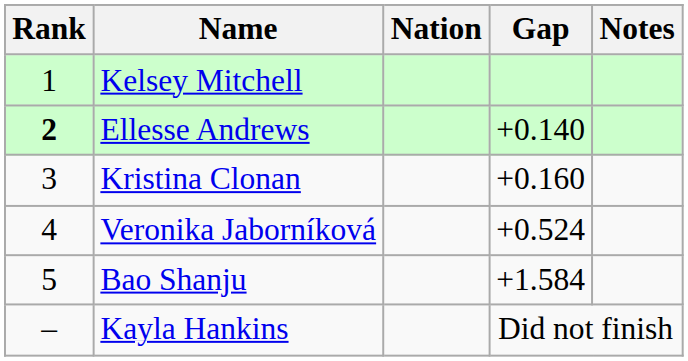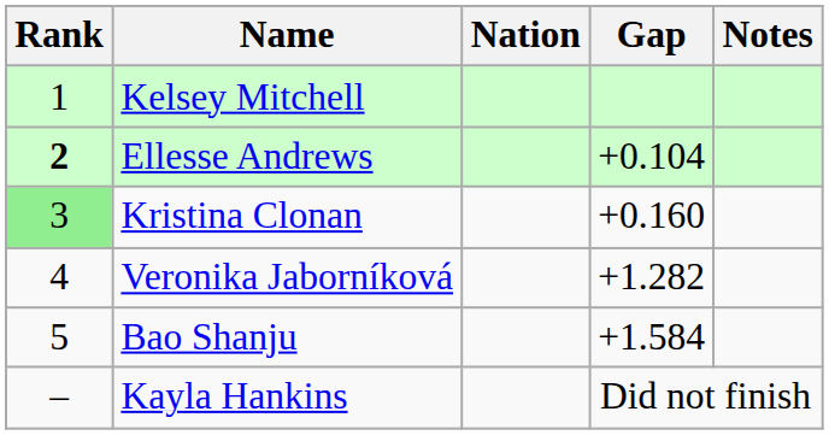Ellesse Andrews | Gap: +0.140 -> +0.104
Kristina Clonan | Rank: no background -> lightgreen background
Veronika Jaborníková | Gap: +0.524 -> +1.282
